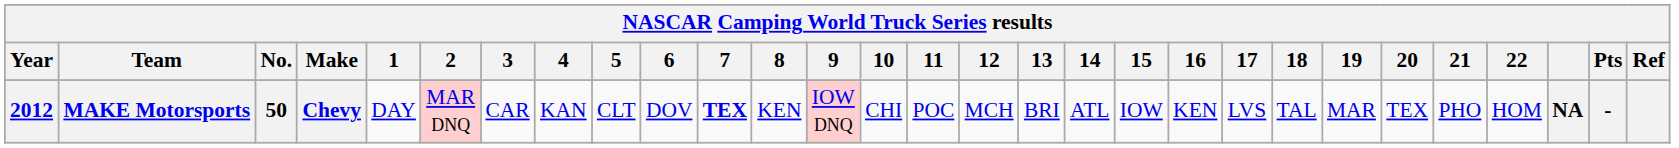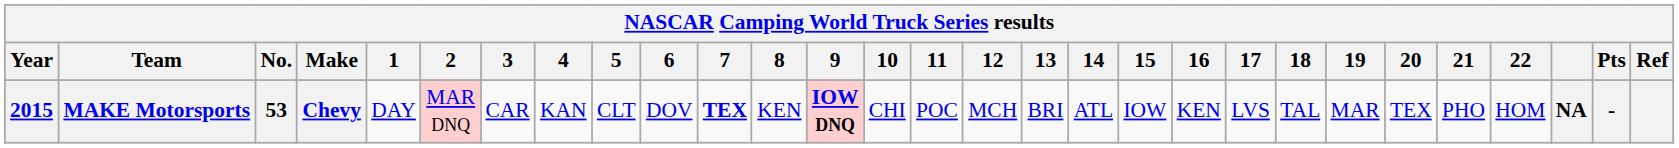MAKE Motorsports | Year: 2012 -> 2015
MAKE Motorsports | No.: 50 -> 53
MAKE Motorsports | 9: normal -> bold
